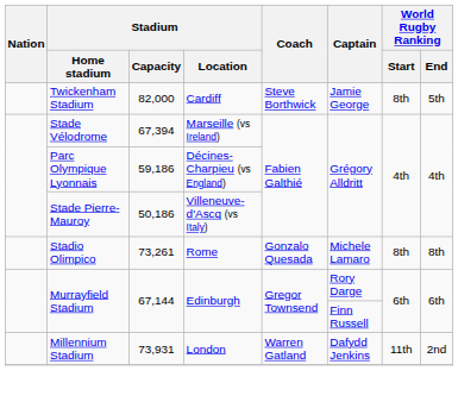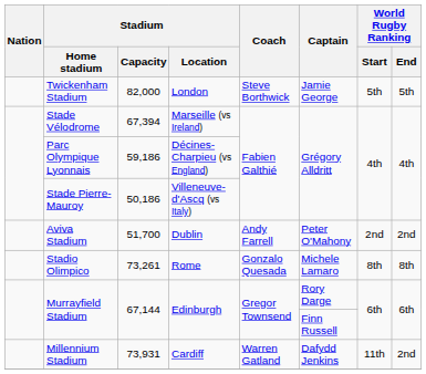Twickenham Stadium | Stadium / Location: Cardiff -> London
Twickenham Stadium | World Rugby Ranking / Start: 8th -> 5th
+ row: Aviva Stadium | 51,700 | Dublin | Andy Farrell | Peter O'Mahony | 2nd | 2nd
Millennium Stadium | Stadium / Location: London -> Cardiff
